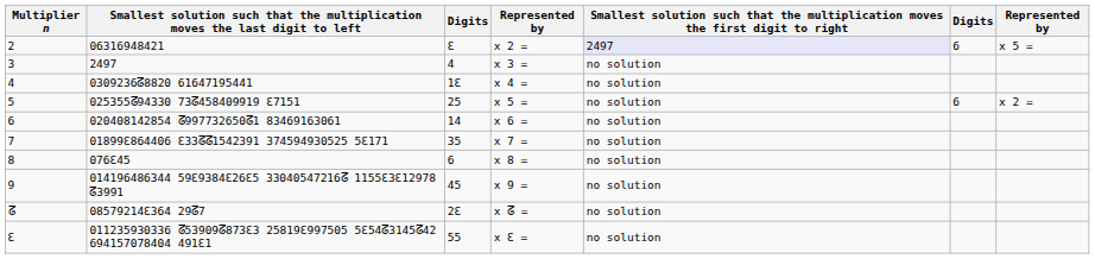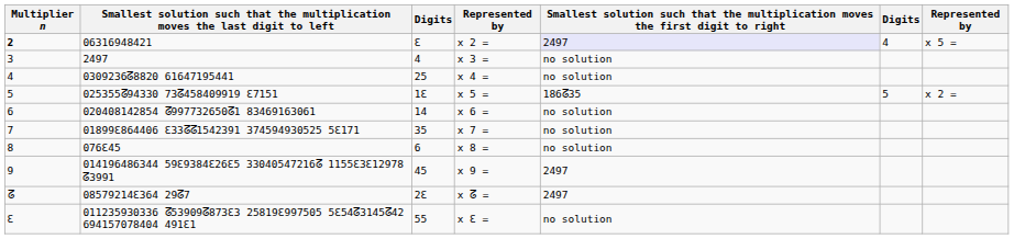06316948421 | Multiplier n: normal -> bold
06316948421 | column 6: 6 -> 4
0309236ᘔ8820 61647195441 | column 3: 1Ɛ -> 25
025355ᘔ94330 73ᘔ458409919 Ɛ7151 | column 3: 25 -> 1Ɛ
025355ᘔ94330 73ᘔ458409919 Ɛ7151 | column 5: no solution -> 186ᘔ35
025355ᘔ94330 73ᘔ458409919 Ɛ7151 | column 6: 6 -> 5
014196486344 59Ɛ9384Ɛ26Ɛ5 33040547216ᘔ 1155Ɛ3Ɛ12978 ᘔ3991 | column 5: no solution -> 2497
08579214Ɛ364 29ᘔ7 | column 5: no solution -> 2497
